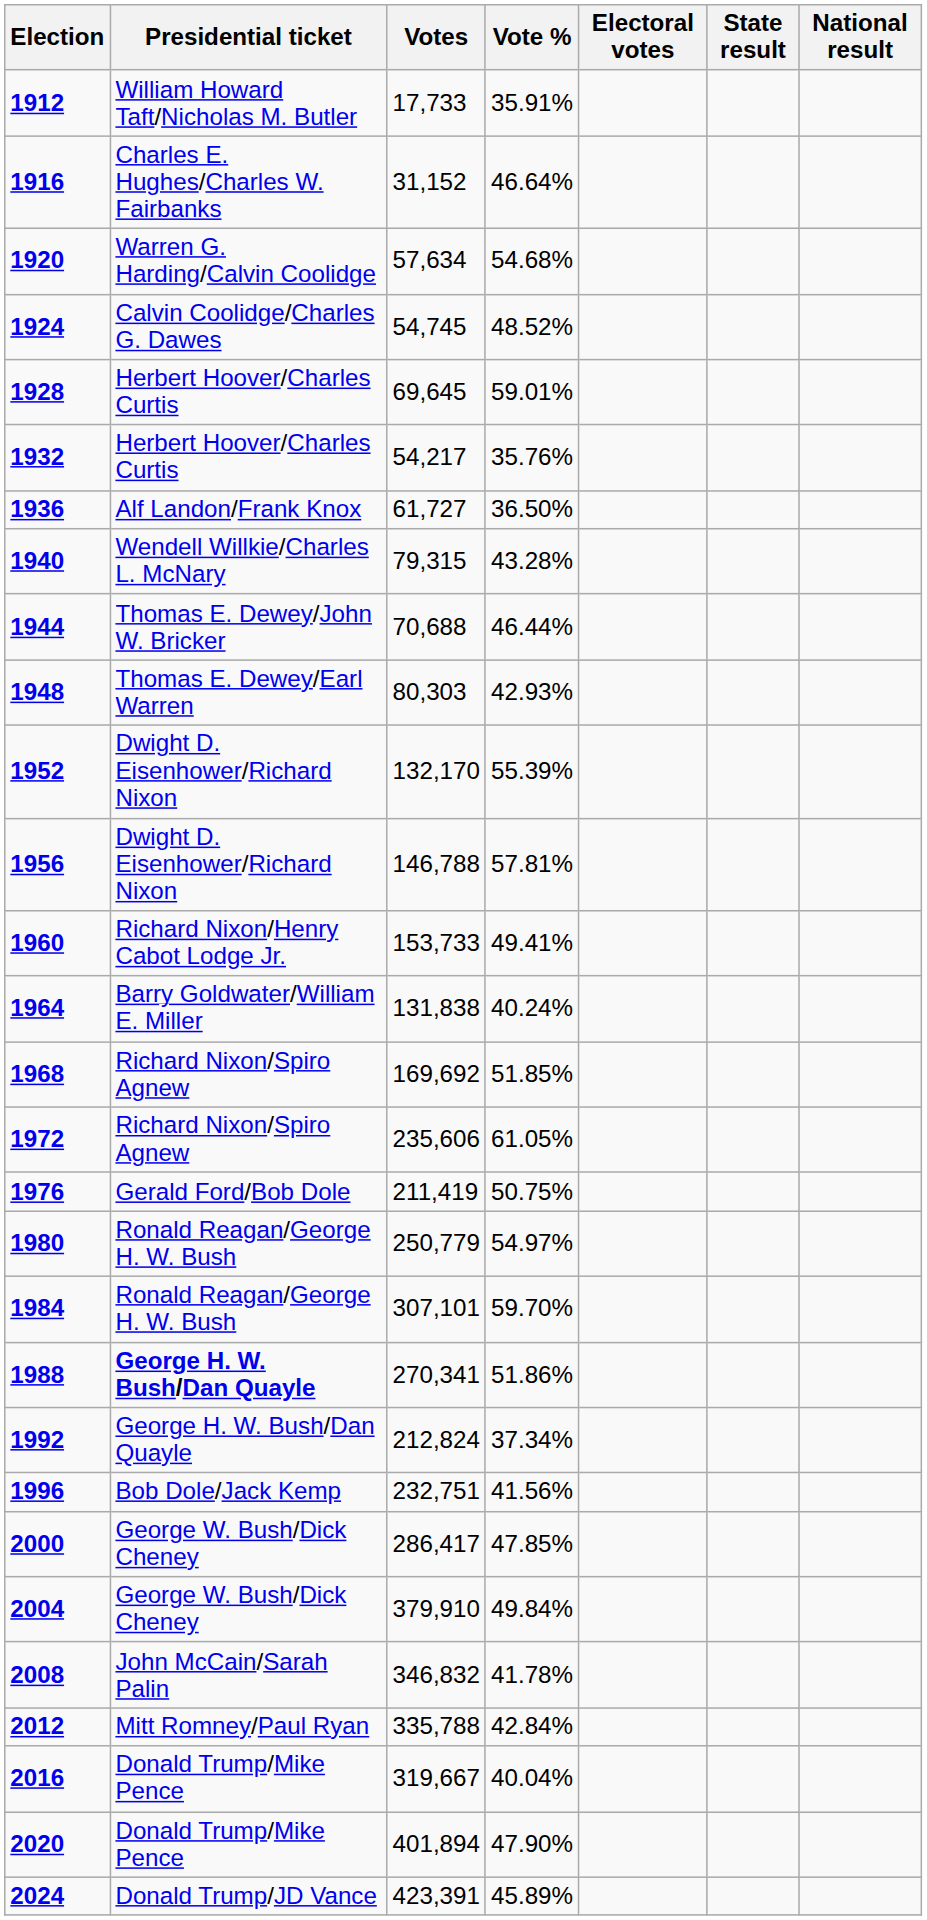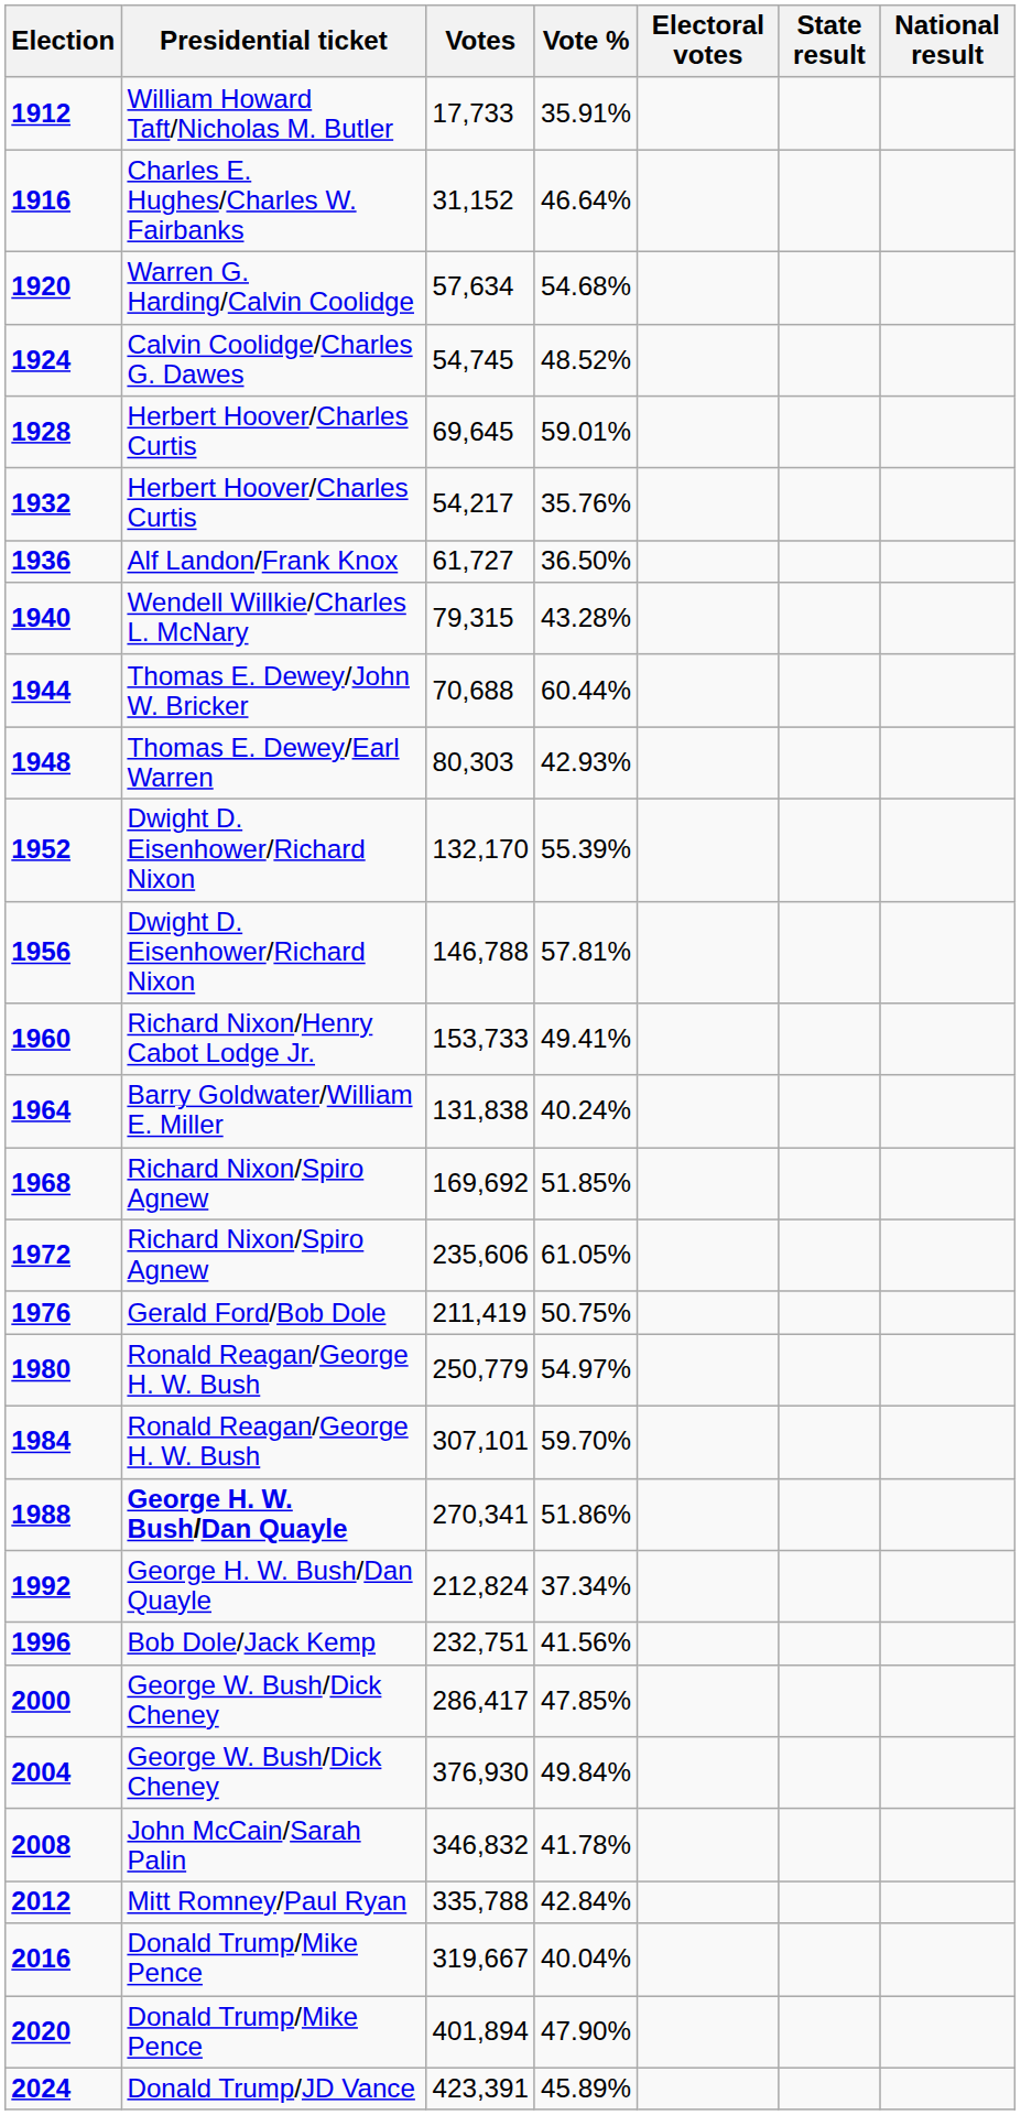1944 | Vote %: 46.44% -> 60.44%
2004 | Votes: 379,910 -> 376,930
